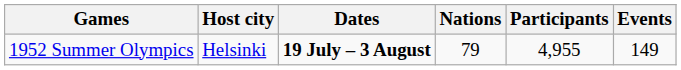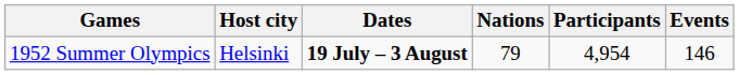1952 Summer Olympics | Participants: 4,955 -> 4,954
1952 Summer Olympics | Events: 149 -> 146
